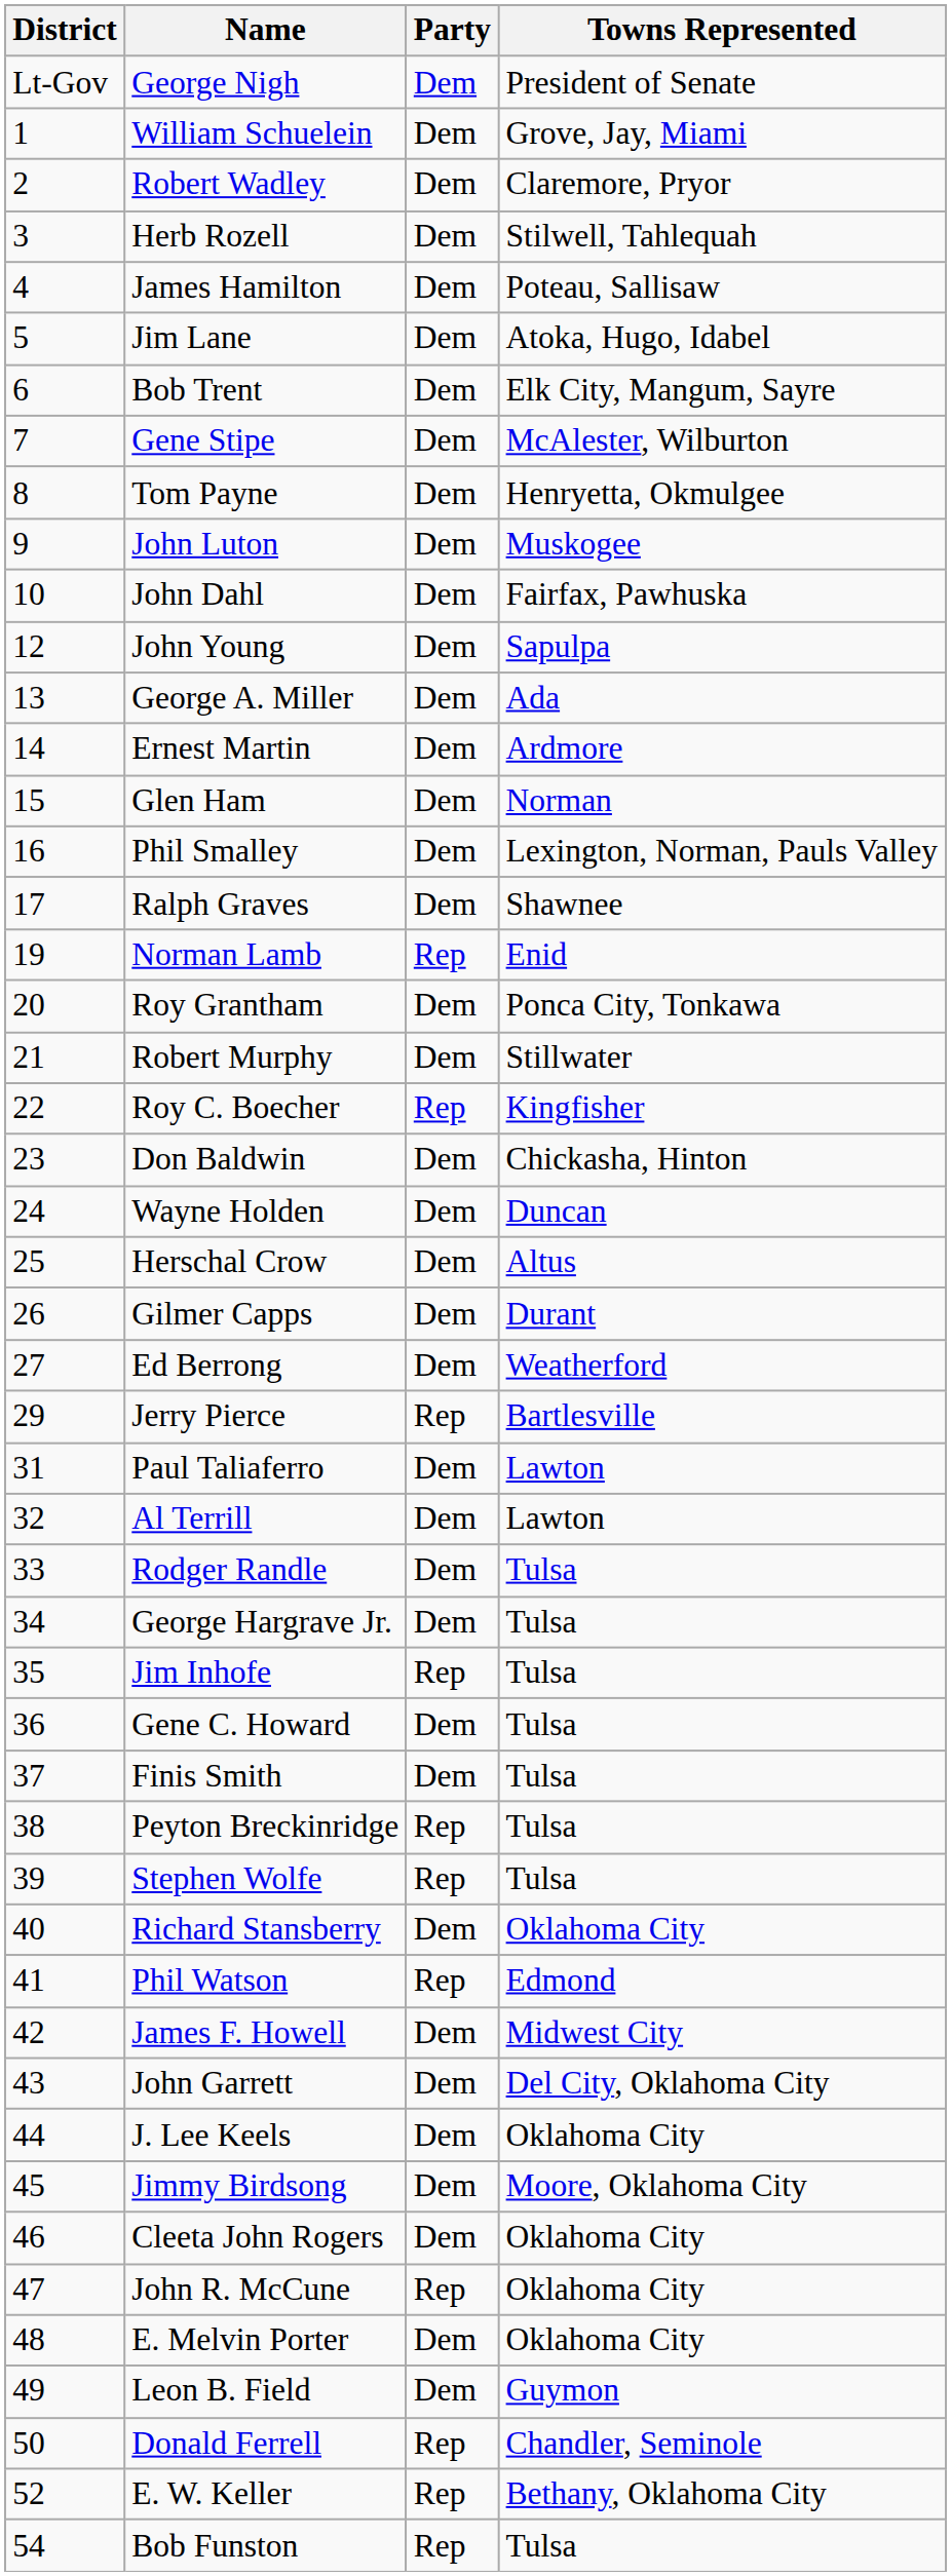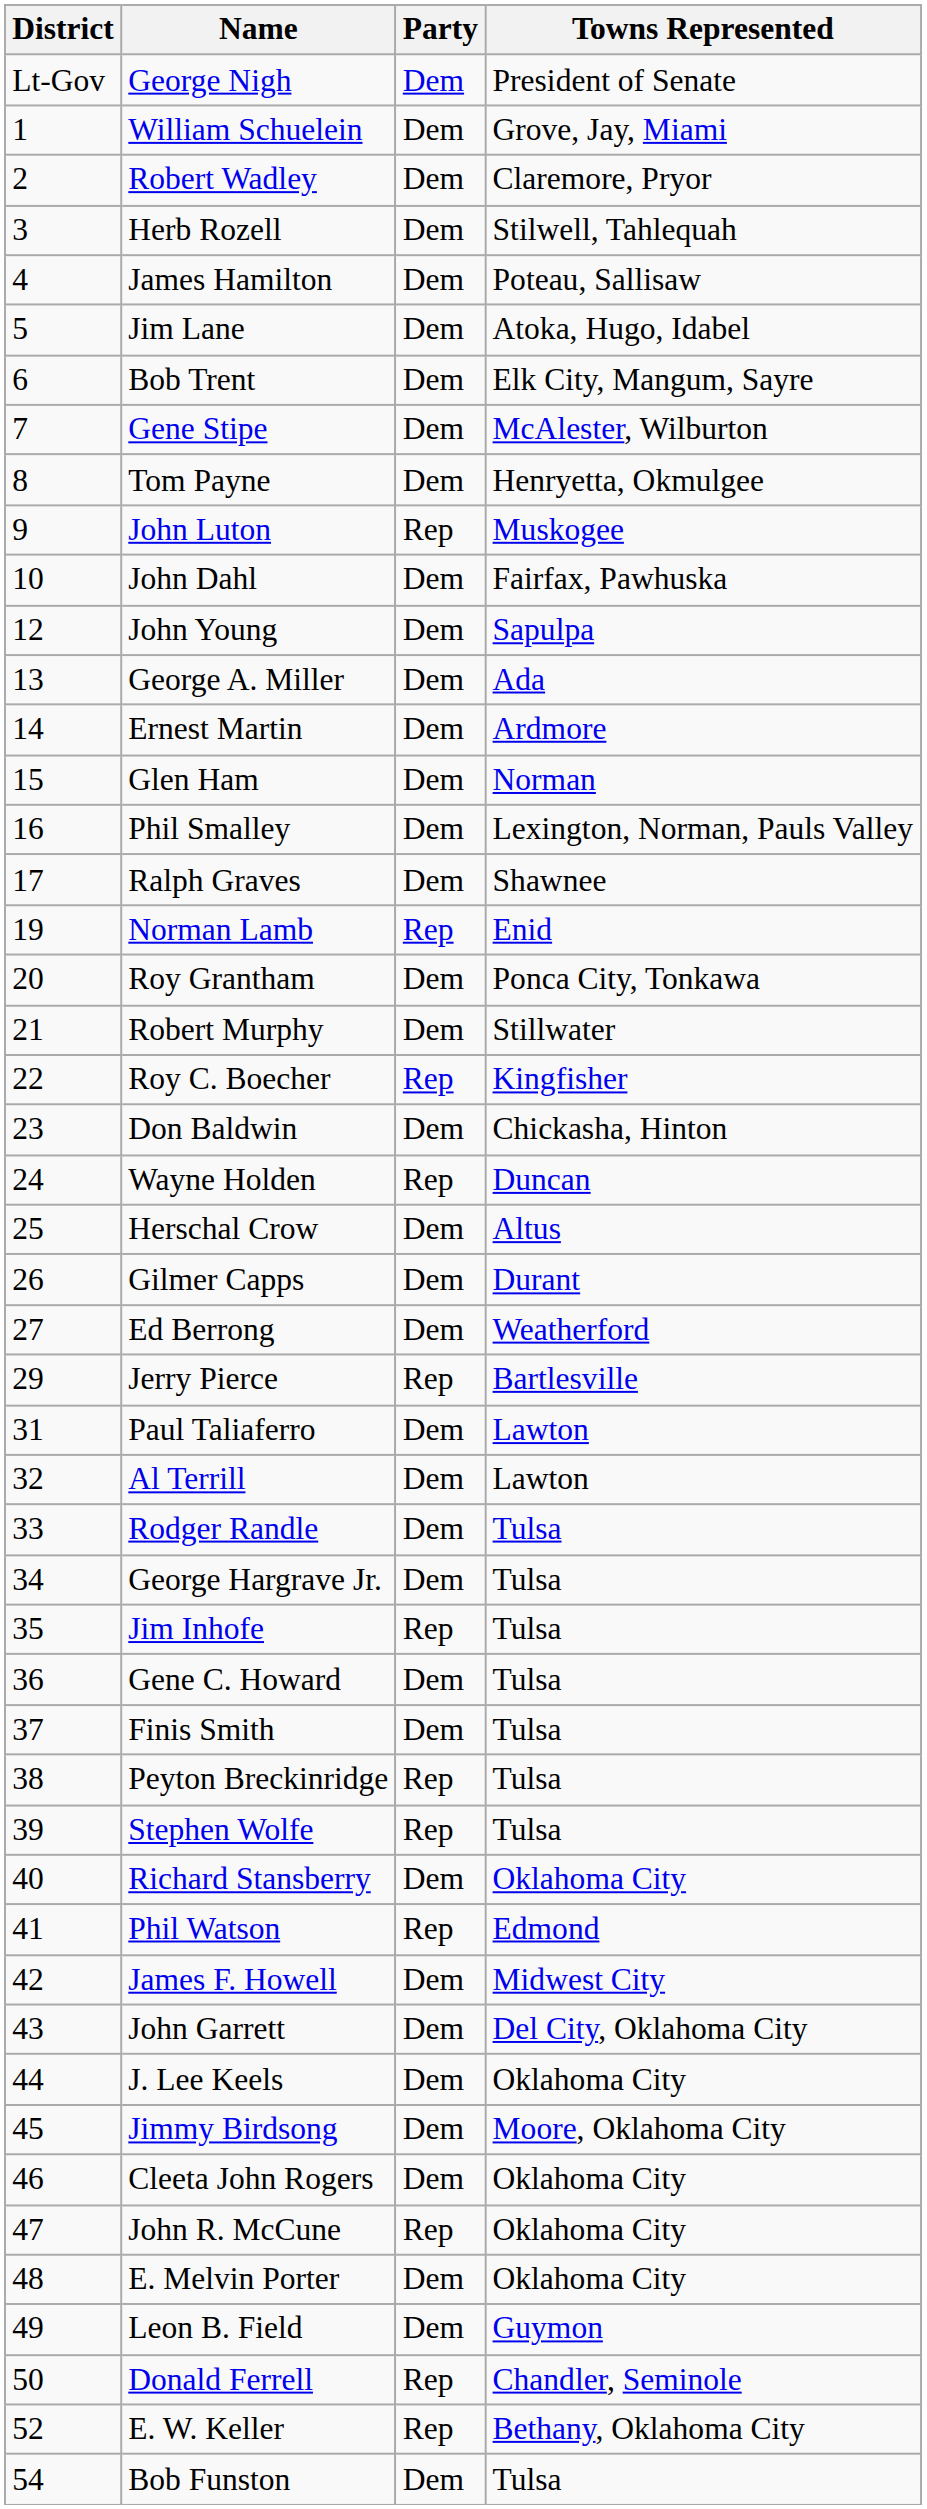John Luton | Party: Dem -> Rep
Wayne Holden | Party: Dem -> Rep
Bob Funston | Party: Rep -> Dem
